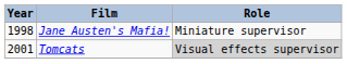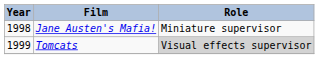Tomcats | Year: 2001 -> 1999
